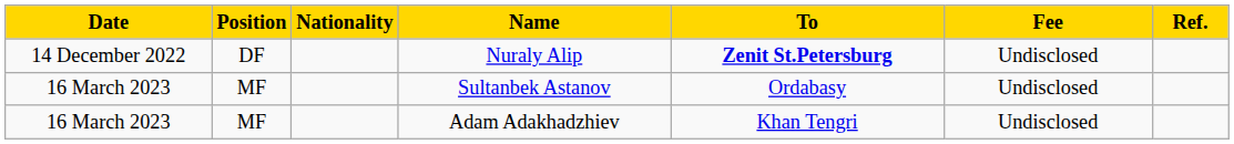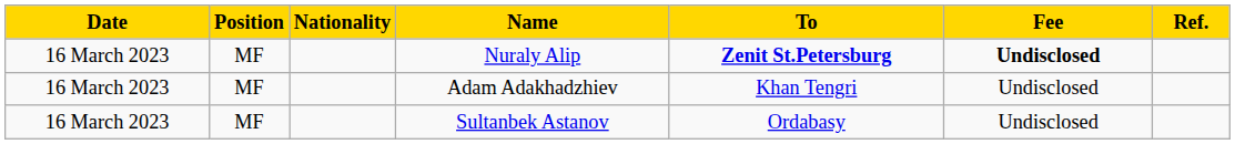Nuraly Alip | Date: 14 December 2022 -> 16 March 2023
Nuraly Alip | Position: DF -> MF
Nuraly Alip | Fee: normal -> bold
rows swapped: Sultanbek Astanov <-> Adam Adakhadzhiev
